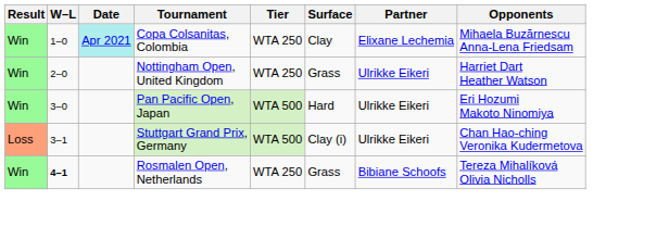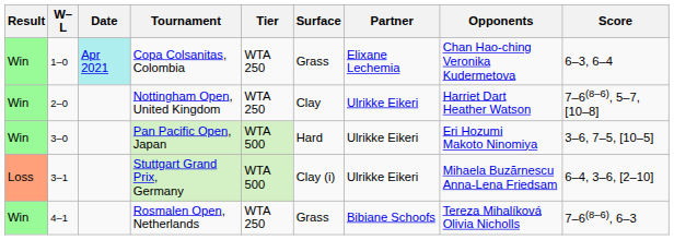+ column: Score | 6–3, 6–4 | 7–6(8–6), 5–7, [10–8] | 3–6, 7–5, [10–5] | 6–4, 3–6, [2–10] | 7–6(8–6), 6–3
Copa Colsanitas, Colombia | Surface: Clay -> Grass
Copa Colsanitas, Colombia | Opponents: Mihaela Buzărnescu Anna-Lena Friedsam -> Chan Hao-ching Veronika Kudermetova
Nottingham Open, United Kingdom | Surface: Grass -> Clay
Stuttgart Grand Prix, Germany | Opponents: Chan Hao-ching Veronika Kudermetova -> Mihaela Buzărnescu Anna-Lena Friedsam
Rosmalen Open, Netherlands | W–L: bold -> normal
